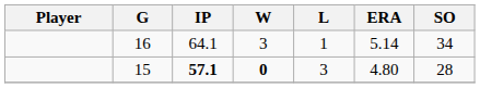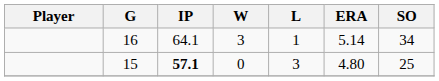15 | W: bold -> normal
15 | SO: 28 -> 25
